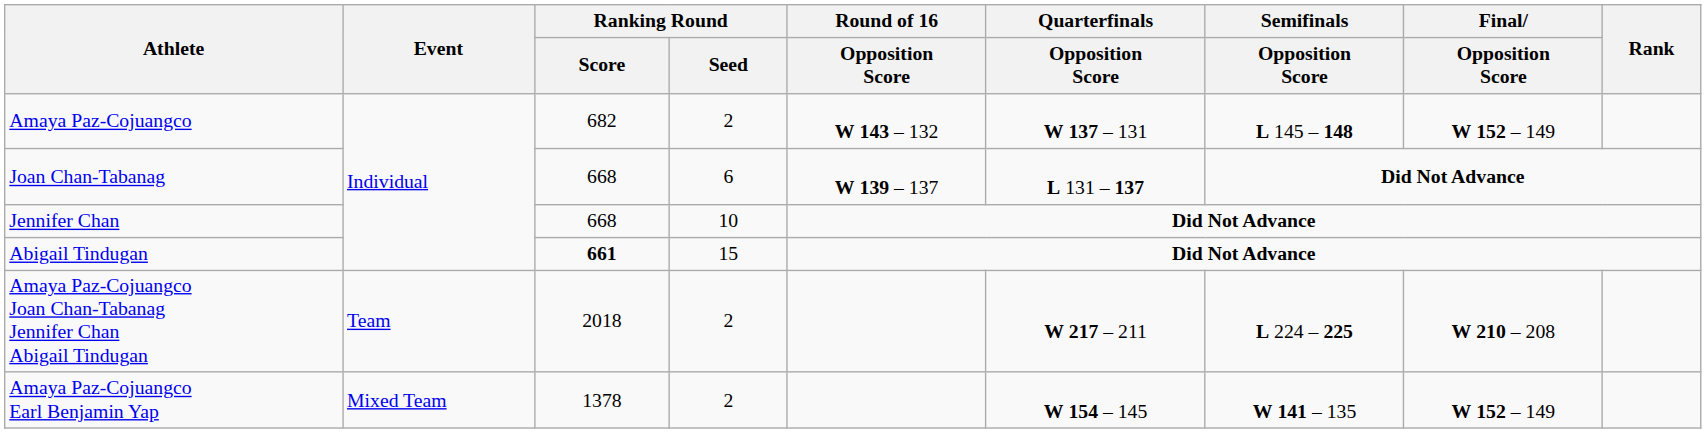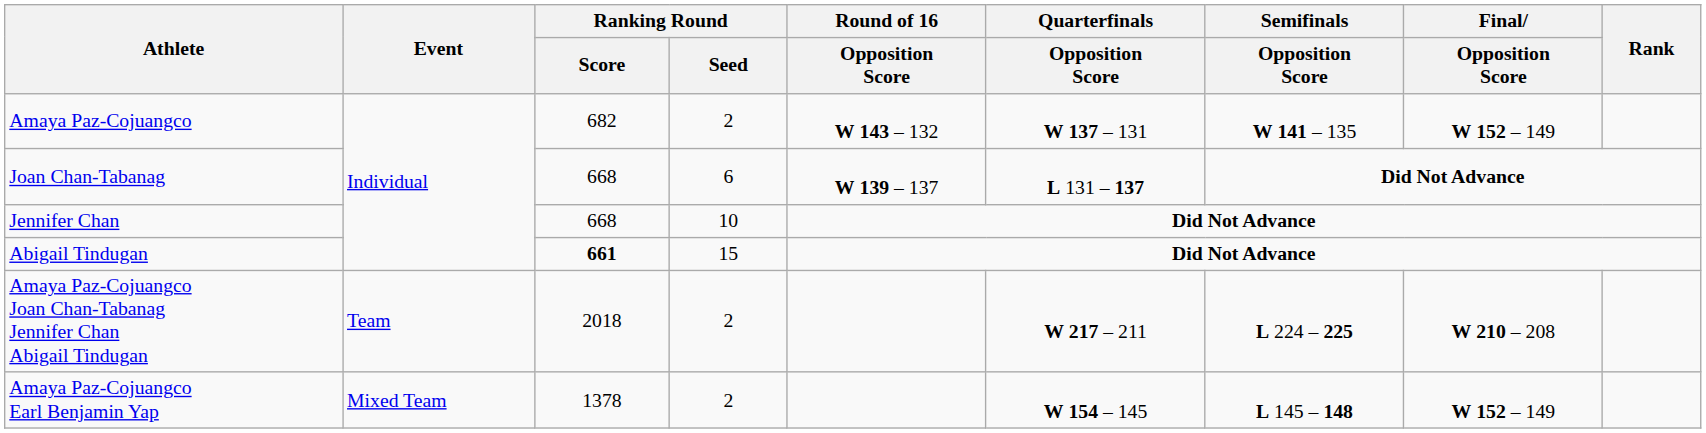Amaya Paz-Cojuangco | Semifinals / Opposition Score: L 145 – 148 -> W 141 – 135
Amaya Paz-Cojuangco Earl Benjamin Yap | Semifinals / Opposition Score: W 141 – 135 -> L 145 – 148
